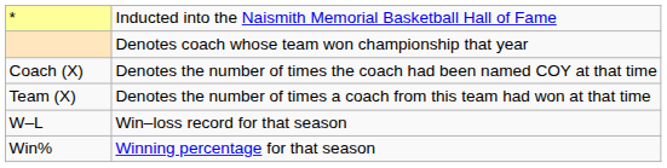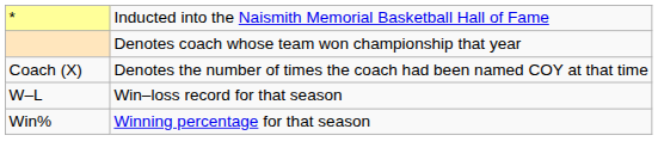- row: Team (X) | Denotes the number of times a coach from this team had won at that time
